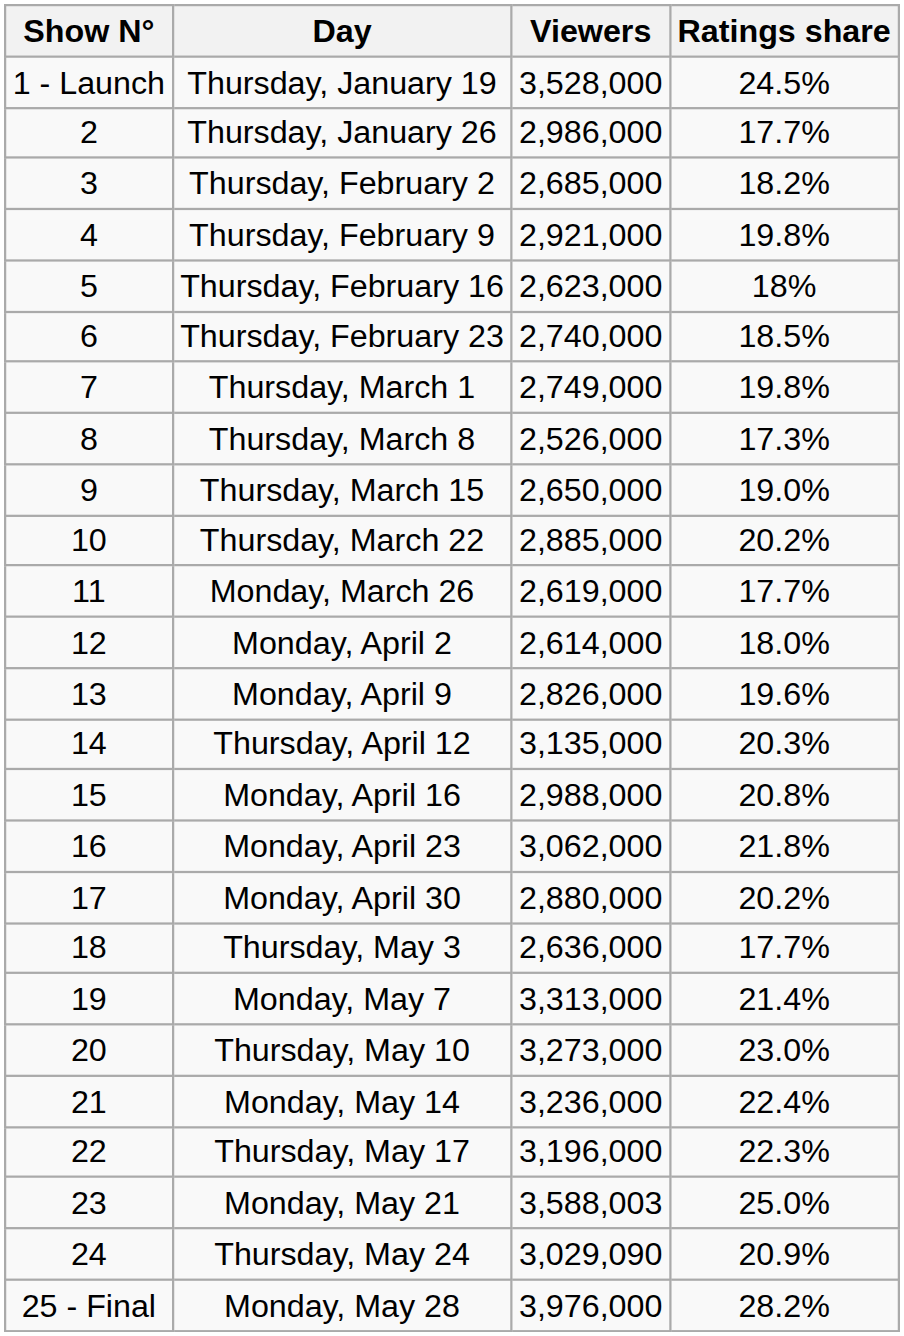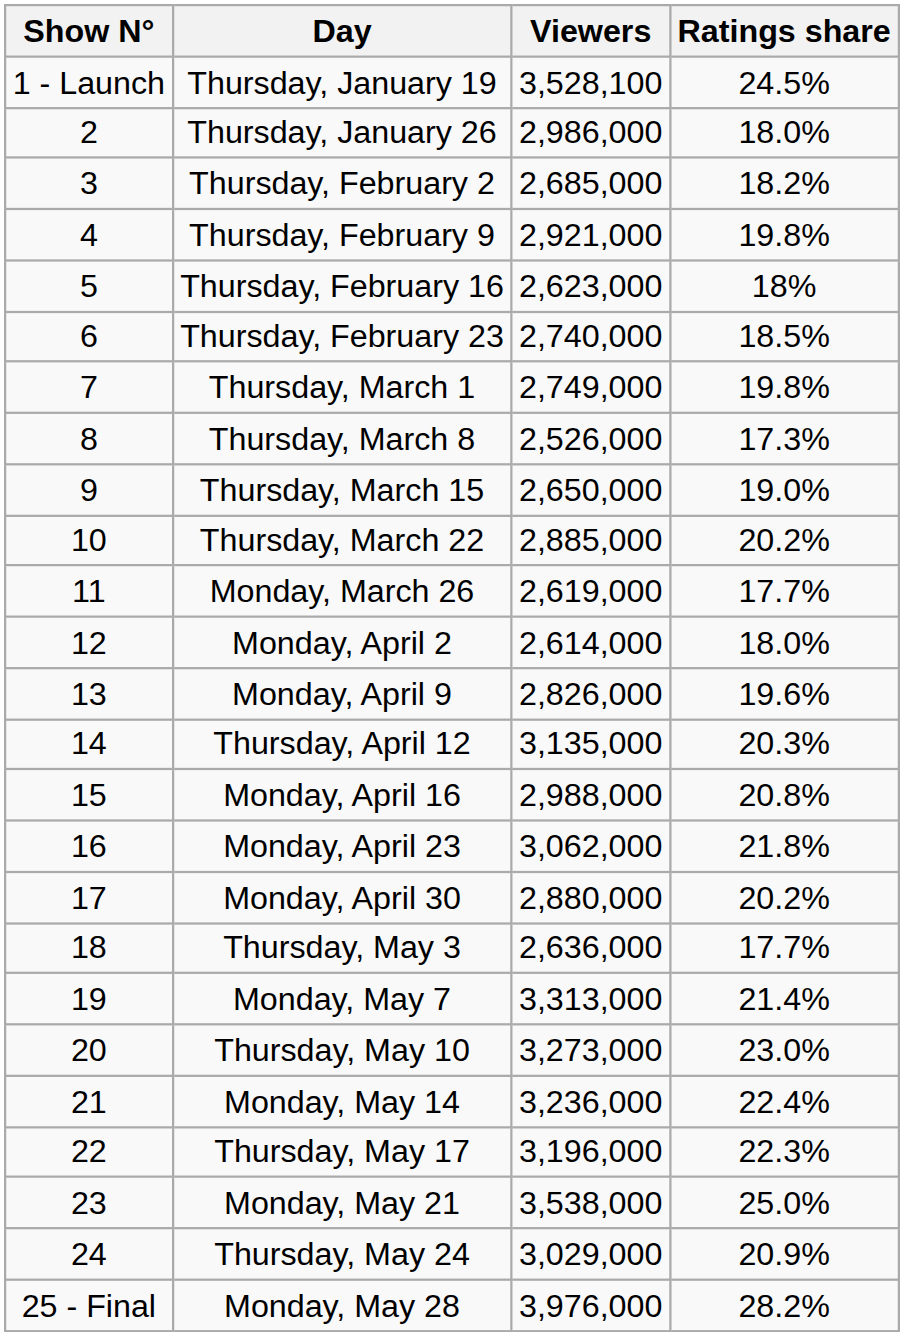Thursday, January 19 | Viewers: 3,528,000 -> 3,528,100
Thursday, January 26 | Ratings share: 17.7% -> 18.0%
Monday, May 21 | Viewers: 3,588,003 -> 3,538,000
Thursday, May 24 | Viewers: 3,029,090 -> 3,029,000
